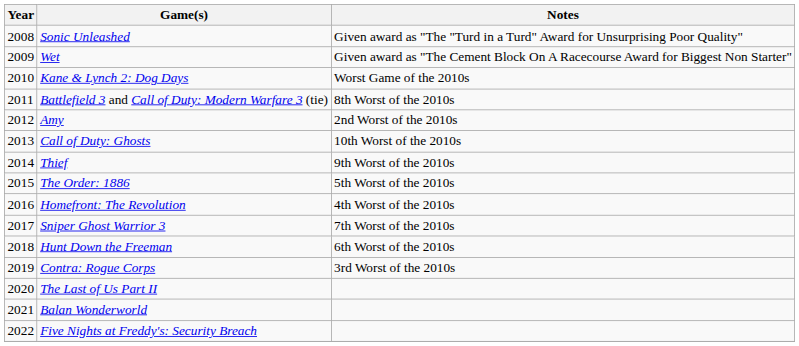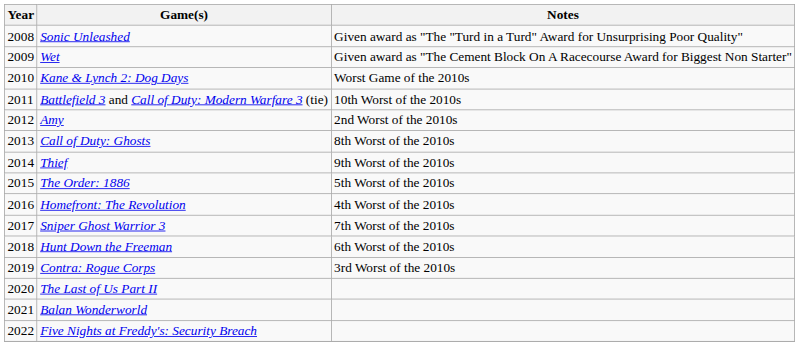Battlefield 3 and Call of Duty: Modern Warfare 3 (tie) | Notes: 8th Worst of the 2010s -> 10th Worst of the 2010s
Call of Duty: Ghosts | Notes: 10th Worst of the 2010s -> 8th Worst of the 2010s
